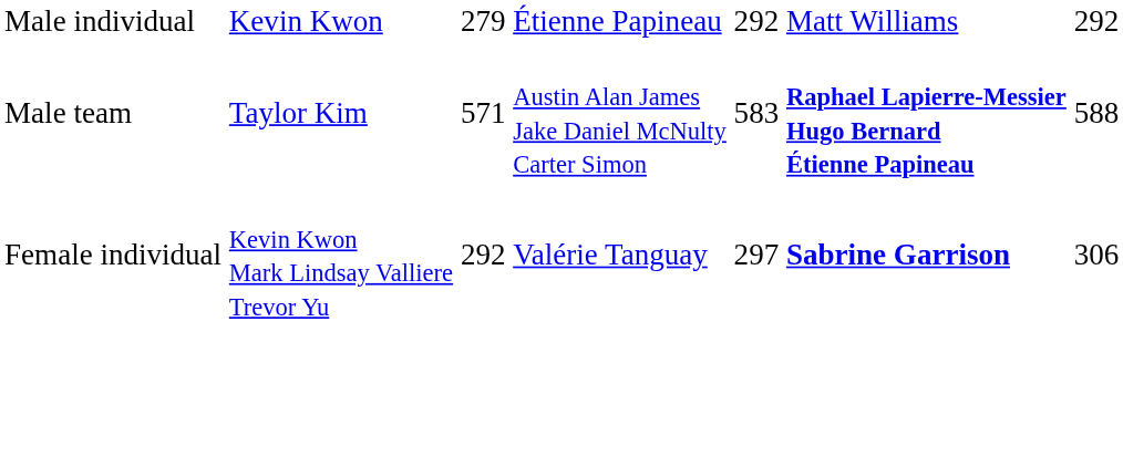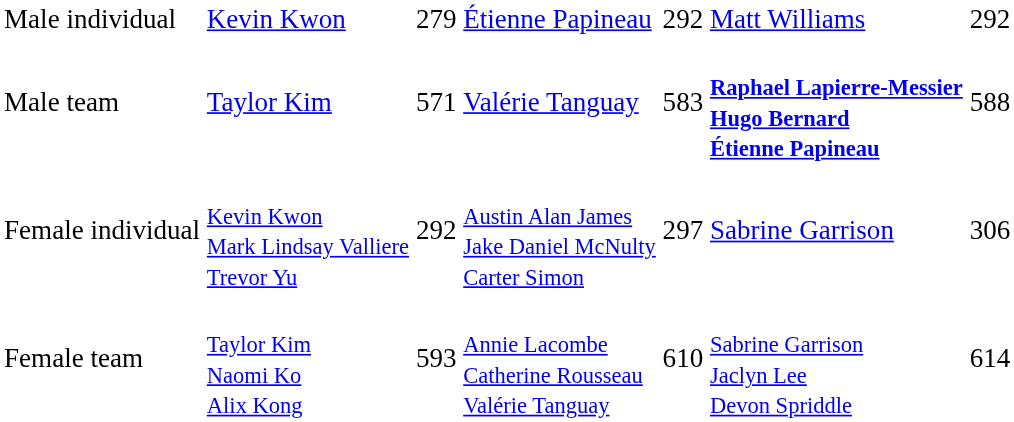Male team | column 4: Austin Alan James Jake Daniel McNulty Carter Simon -> Valérie Tanguay
Female individual | column 4: Valérie Tanguay -> Austin Alan James Jake Daniel McNulty Carter Simon
Female individual | column 6: bold -> normal
+ row: Female team | Taylor Kim Naomi Ko Alix Kong | 593 | Annie Lacombe Catherine Rousseau Valérie Tanguay | 610 | Sabrine Garrison Jaclyn Lee Devon Spriddle | 614
